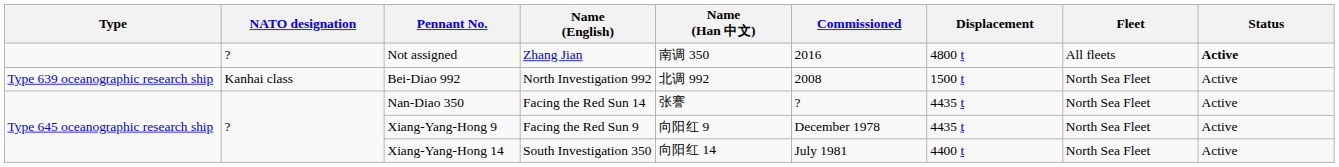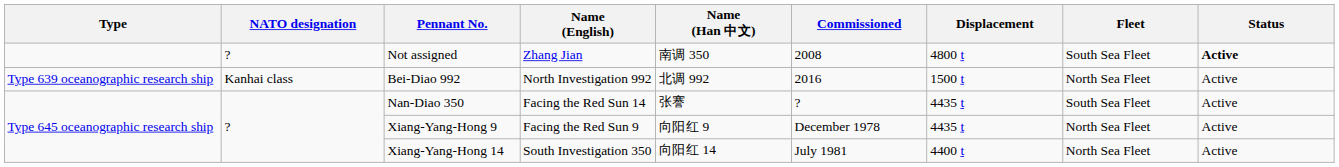Not assigned | Commissioned: 2016 -> 2008
Not assigned | Fleet: All fleets -> South Sea Fleet
Bei-Diao 992 | Commissioned: 2008 -> 2016
Nan-Diao 350 | Fleet: North Sea Fleet -> South Sea Fleet
